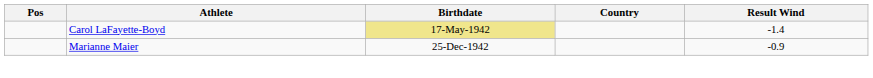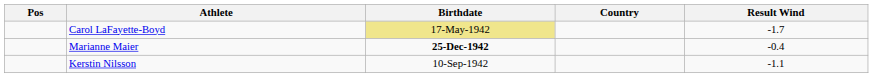Carol LaFayette-Boyd | Result Wind: -1.4 -> -1.7
Marianne Maier | Birthdate: normal -> bold
Marianne Maier | Result Wind: -0.9 -> -0.4
+ row: Kerstin Nilsson | 10-Sep-1942 | -1.1
